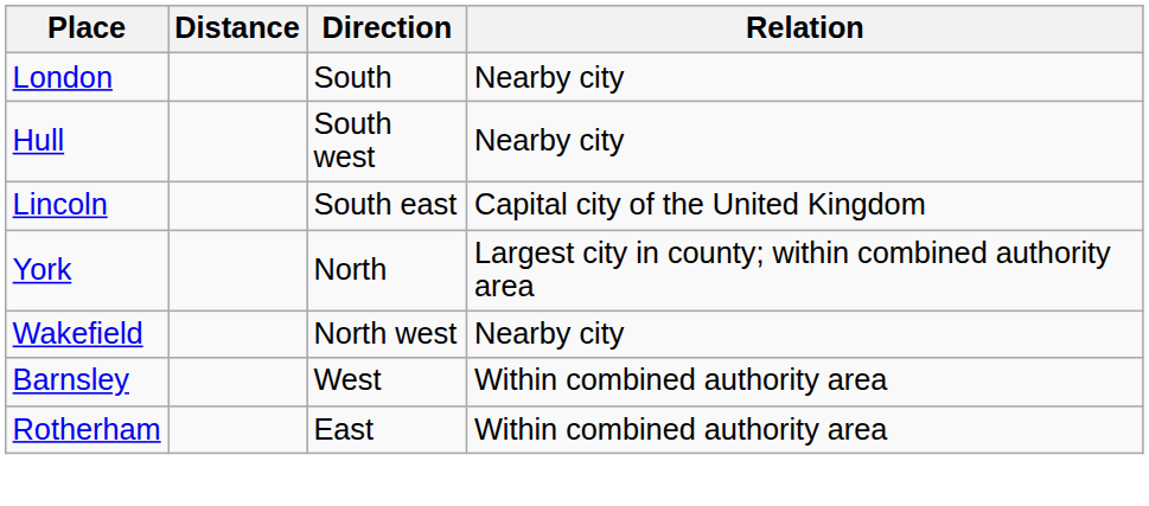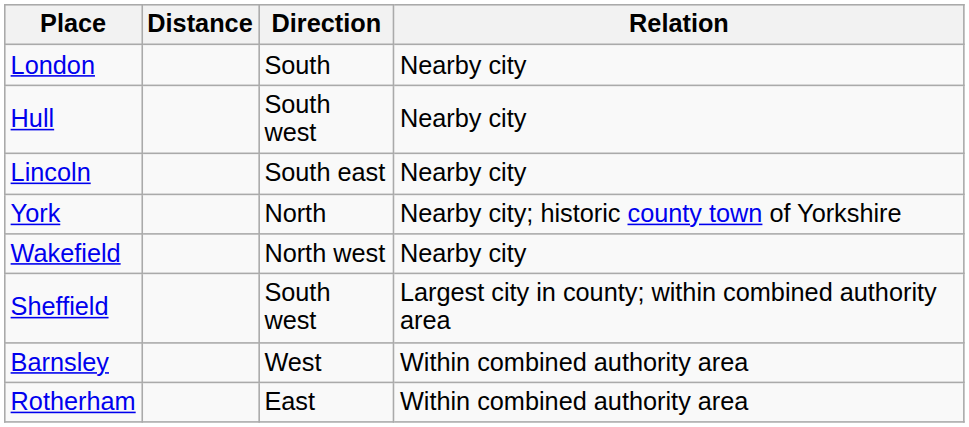Lincoln | Relation: Capital city of the United Kingdom -> Nearby city
York | Relation: Largest city in county; within combined authority area -> Nearby city; historic county town of Yorkshire
+ row: Sheffield | South west | Largest city in county; within combined authority area
